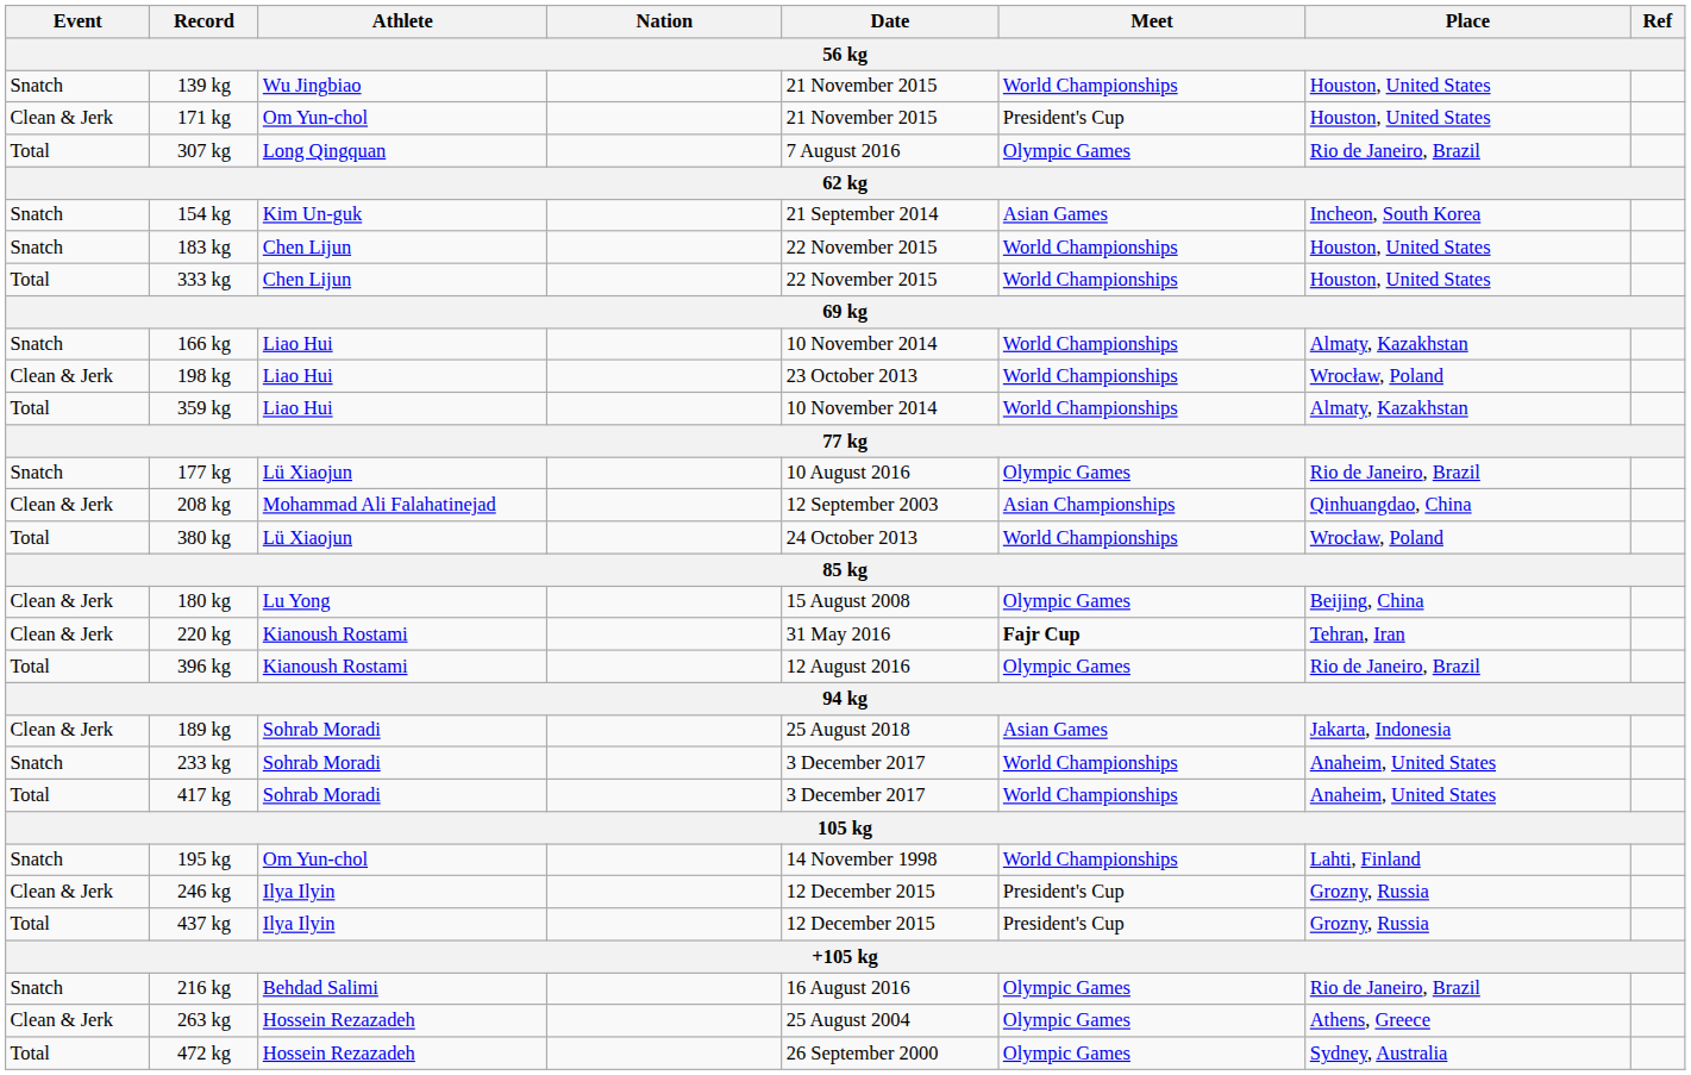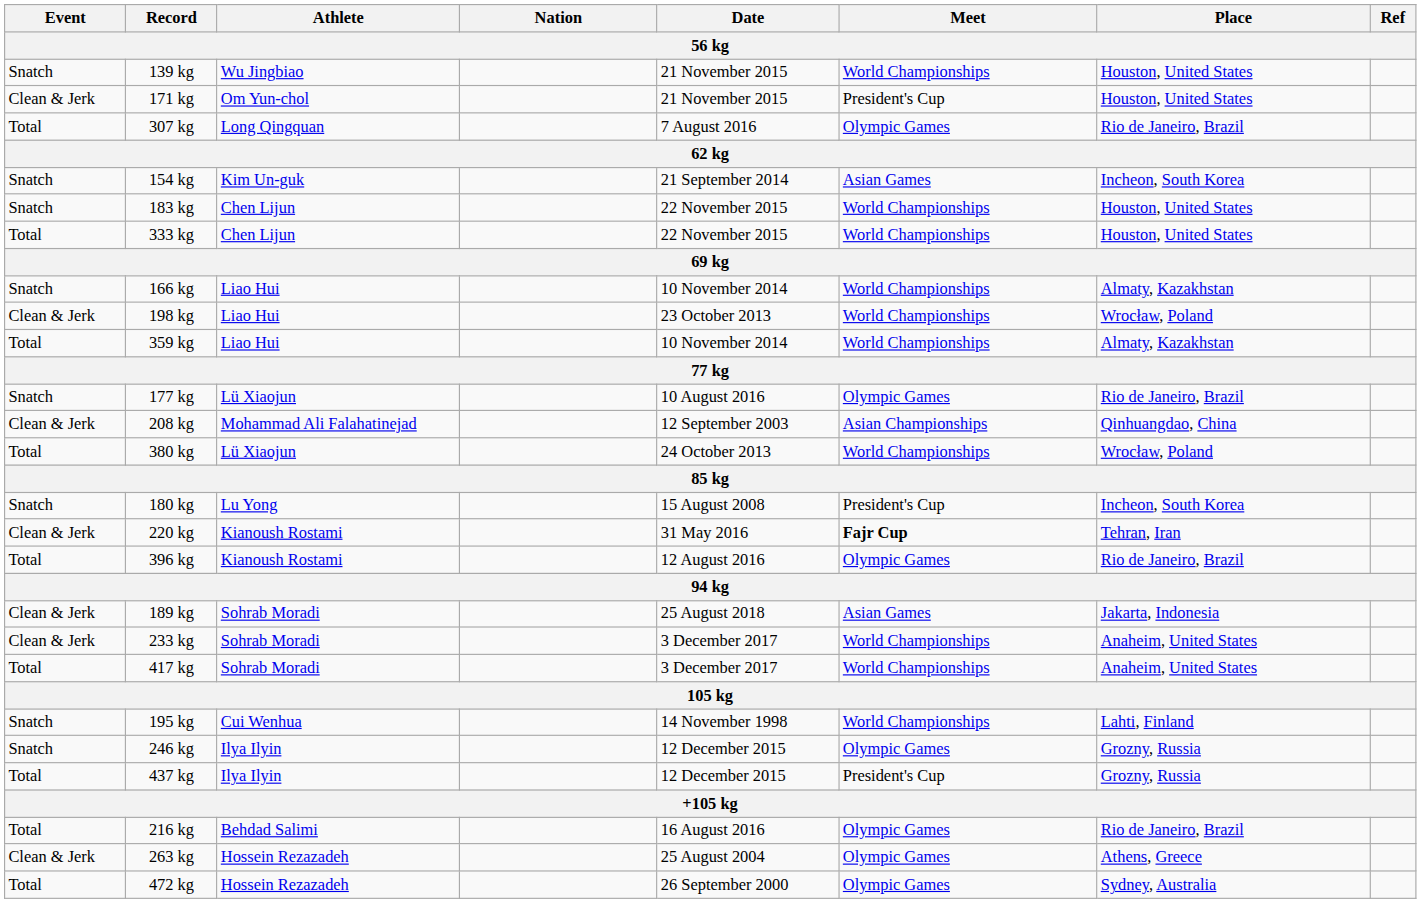180 kg | Event: Clean & Jerk -> Snatch
180 kg | Meet: Olympic Games -> President's Cup
180 kg | Place: Beijing, China -> Incheon, South Korea
233 kg | Event: Snatch -> Clean & Jerk
195 kg | Athlete: Om Yun-chol -> Cui Wenhua
246 kg | Event: Clean & Jerk -> Snatch
246 kg | Meet: President's Cup -> Olympic Games
216 kg | Event: Snatch -> Total
